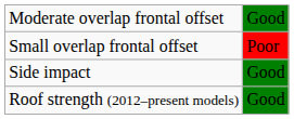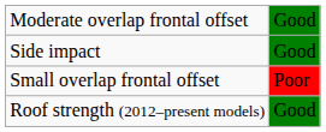rows swapped: Small overlap frontal offset <-> Side impact
